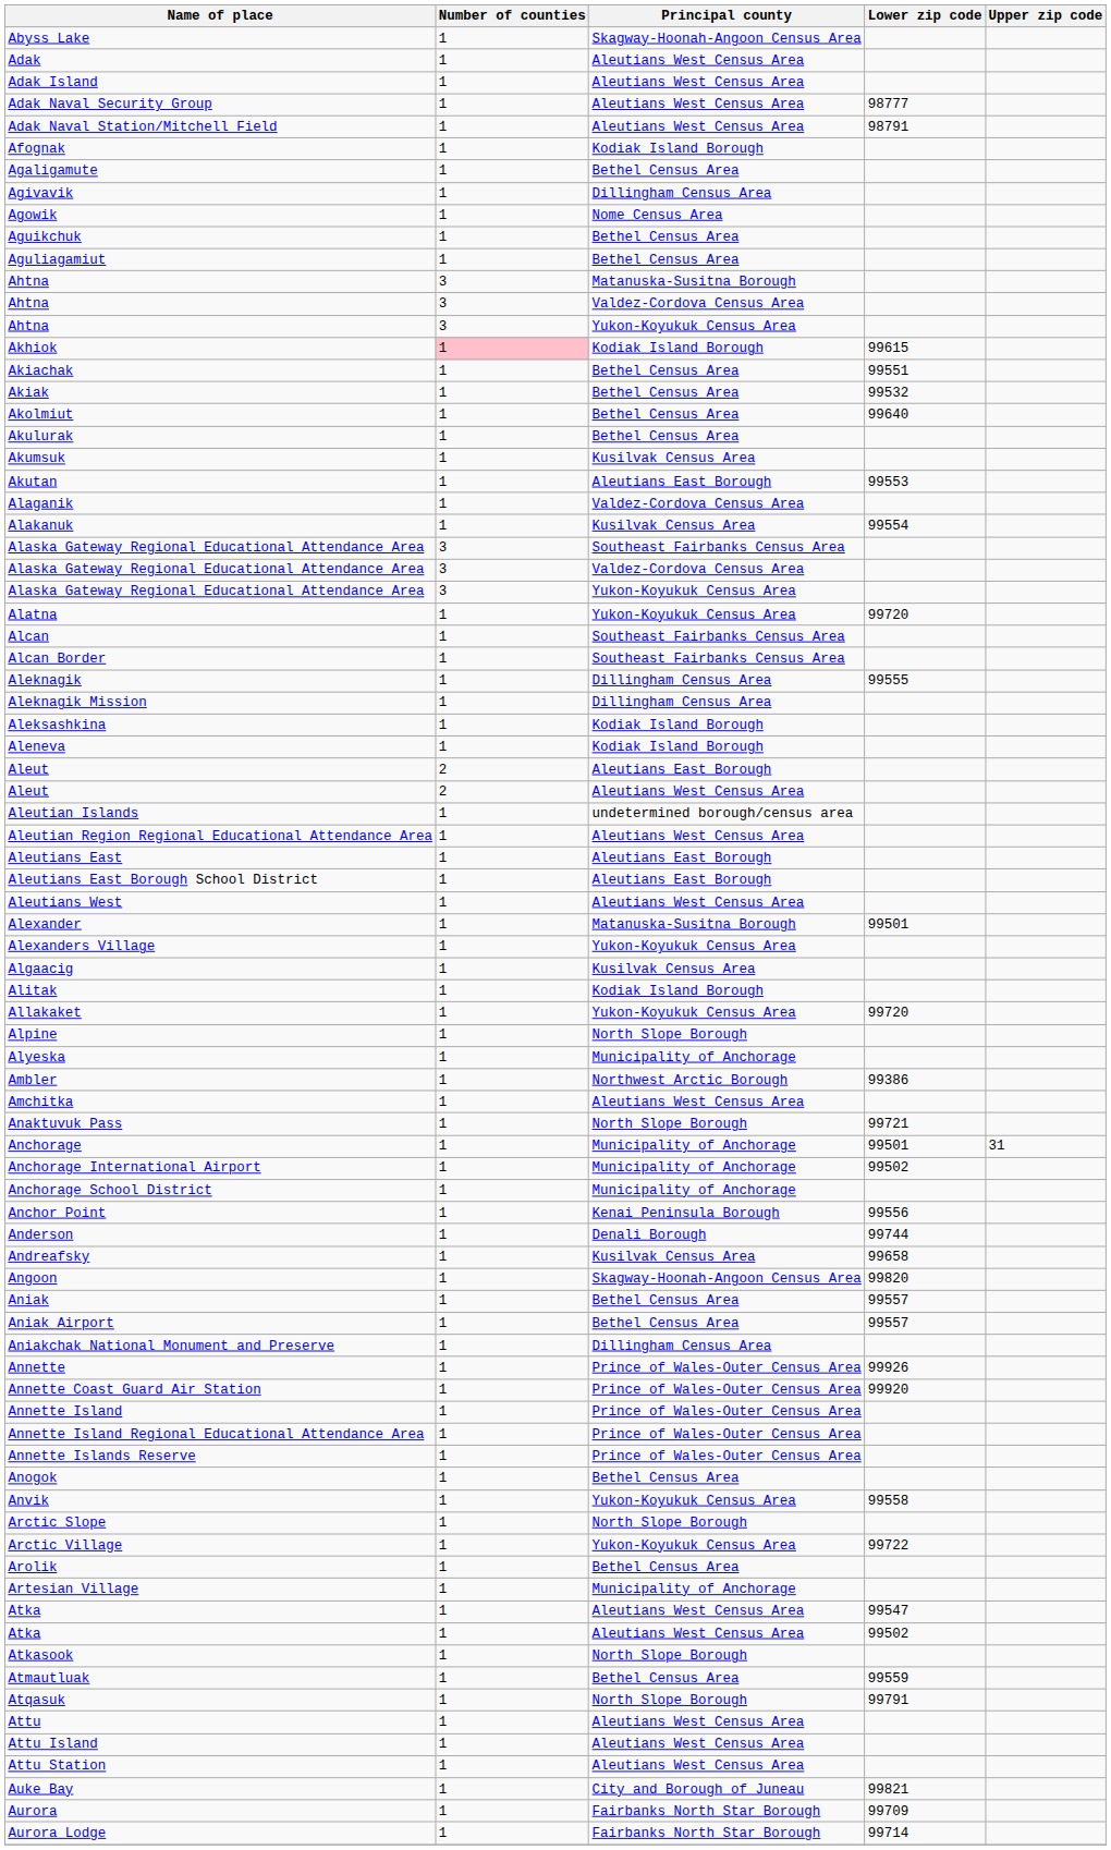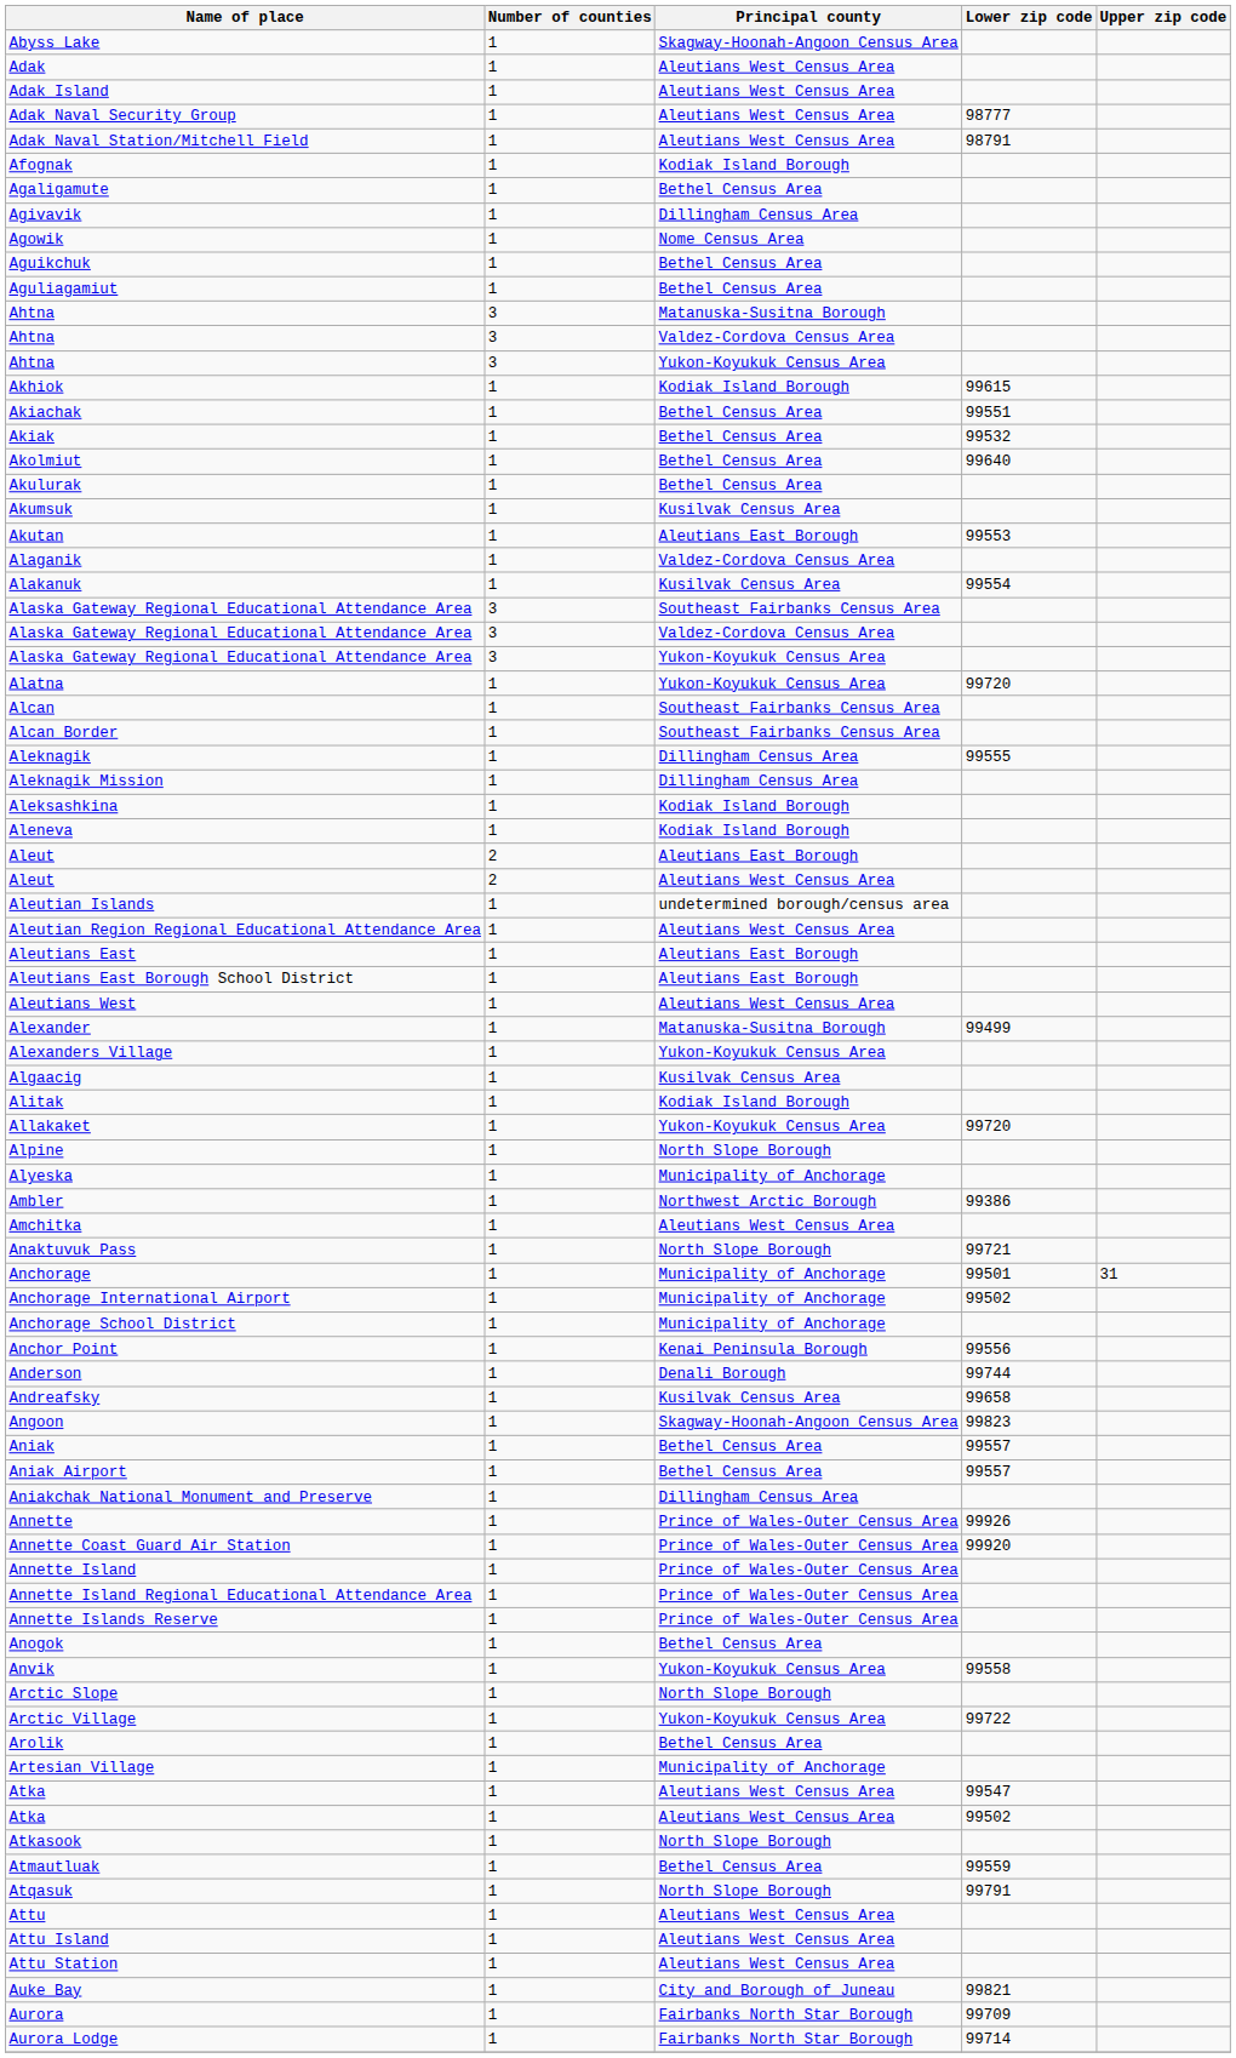Akhiok | Number of counties: pink background -> no background
Alexander | Lower zip code: 99501 -> 99499
Angoon | Lower zip code: 99820 -> 99823
